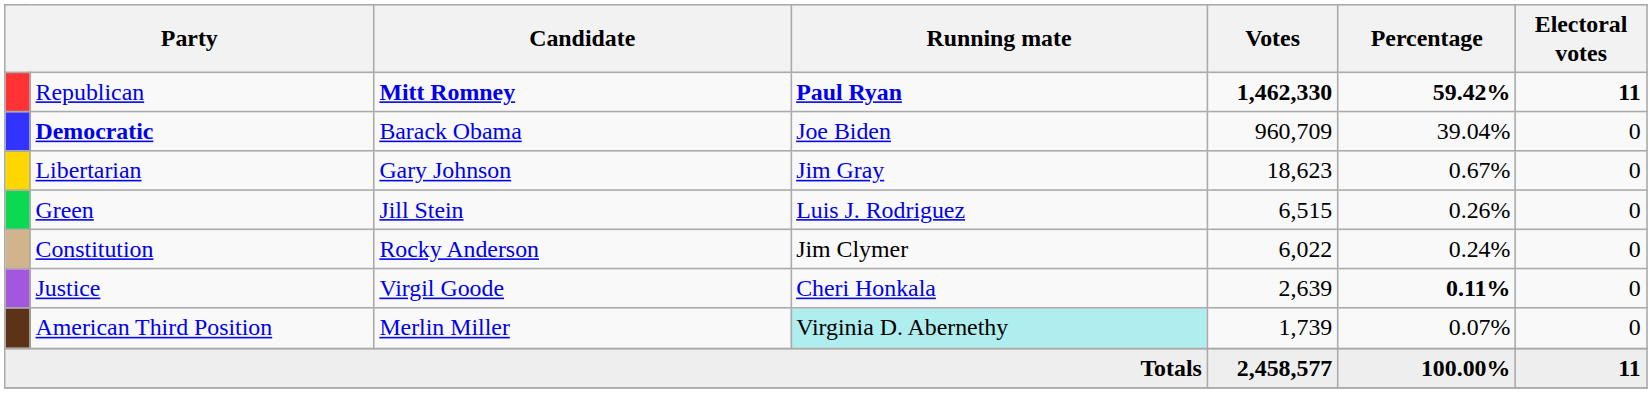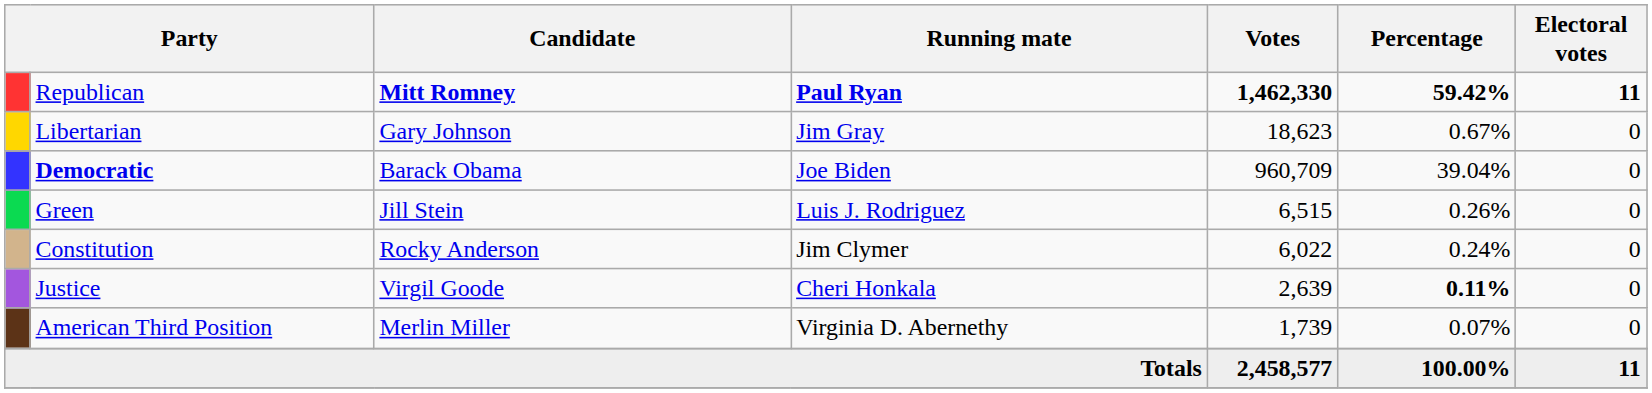rows swapped: Democratic <-> Libertarian
American Third Position | Running mate: paleturquoise background -> no background
